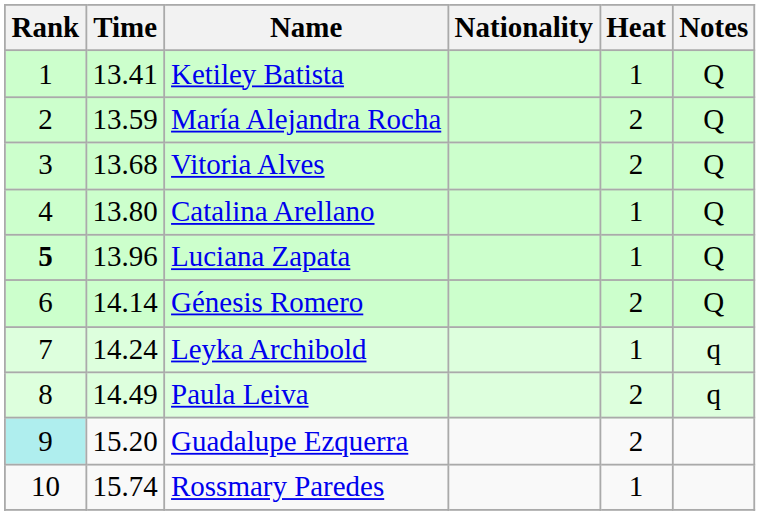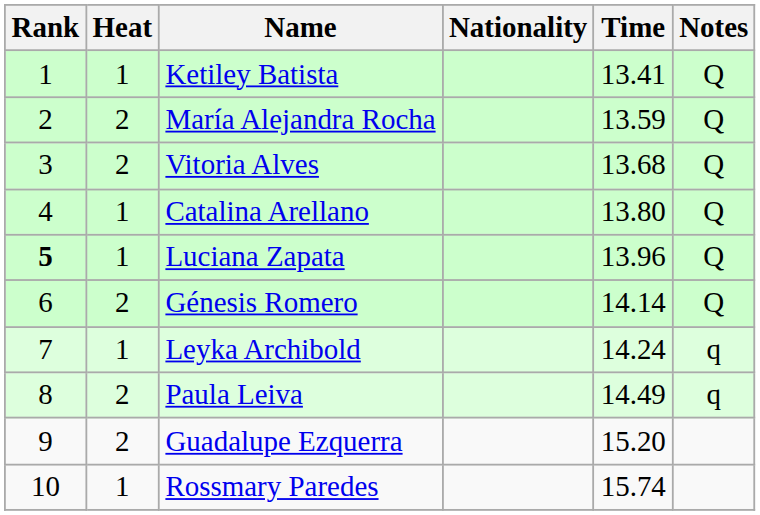columns swapped: Heat <-> Time
Guadalupe Ezquerra | Rank: paleturquoise background -> no background
